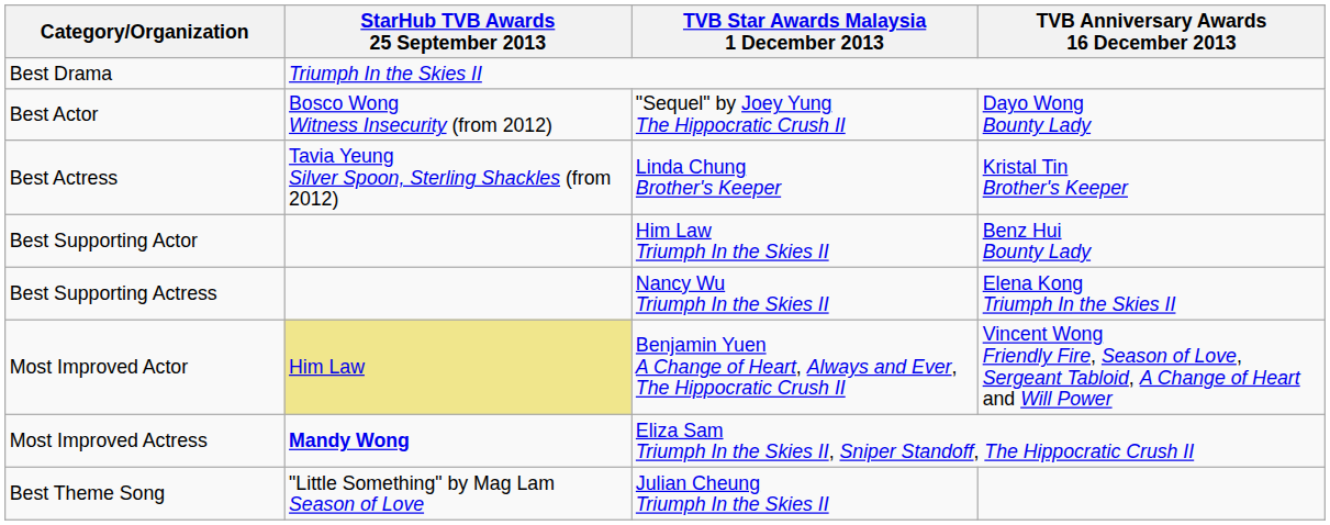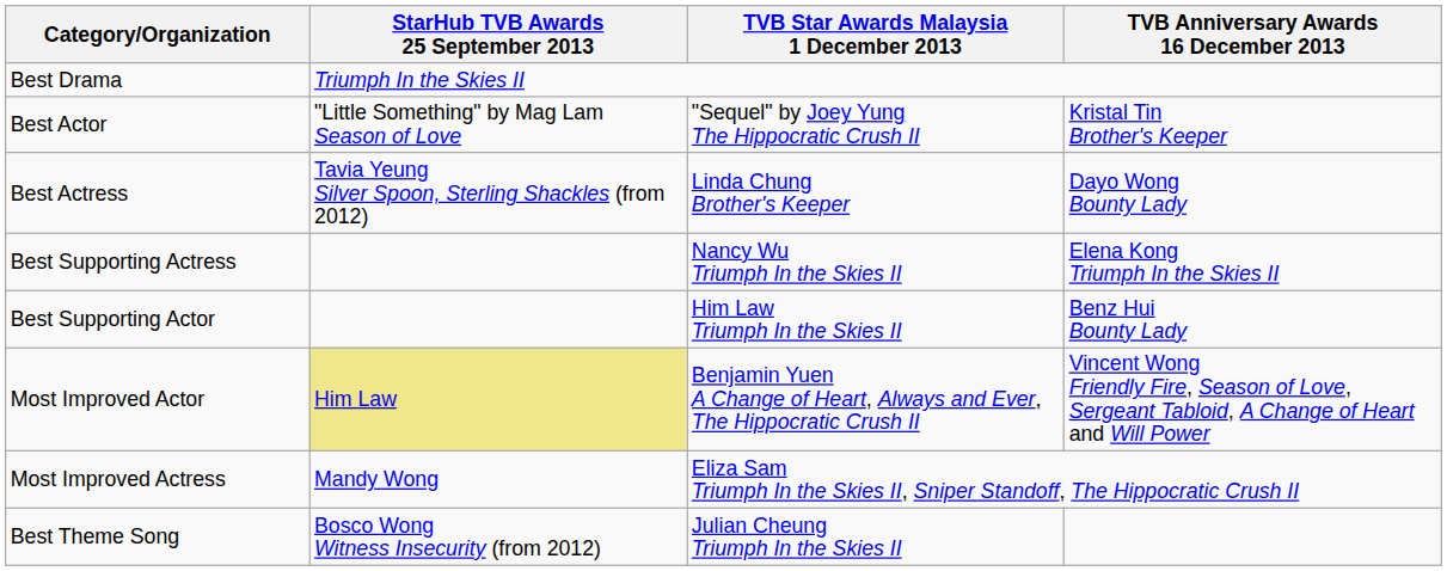Best Actor | StarHub TVB Awards 25 September 2013: Bosco Wong Witness Insecurity (from 2012) -> "Little Something" by Mag Lam Season of Love
Best Actor | TVB Anniversary Awards 16 December 2013: Dayo Wong Bounty Lady -> Kristal Tin Brother's Keeper
Best Actress | TVB Anniversary Awards 16 December 2013: Kristal Tin Brother's Keeper -> Dayo Wong Bounty Lady
rows swapped: Best Supporting Actor <-> Best Supporting Actress
Most Improved Actress | StarHub TVB Awards 25 September 2013: bold -> normal
Best Theme Song | StarHub TVB Awards 25 September 2013: "Little Something" by Mag Lam Season of Love -> Bosco Wong Witness Insecurity (from 2012)
